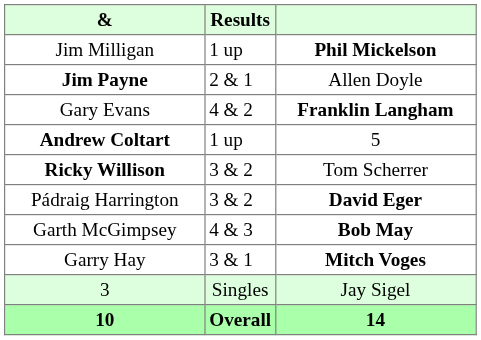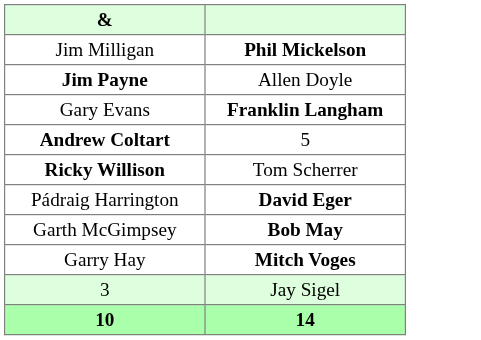- column: Results | 1 up | 2 & 1 | 4 & 2 | 1 up | 3 & 2 | 3 & 2 | 4 & 3 | 3 & 1 | Singles | Overall
